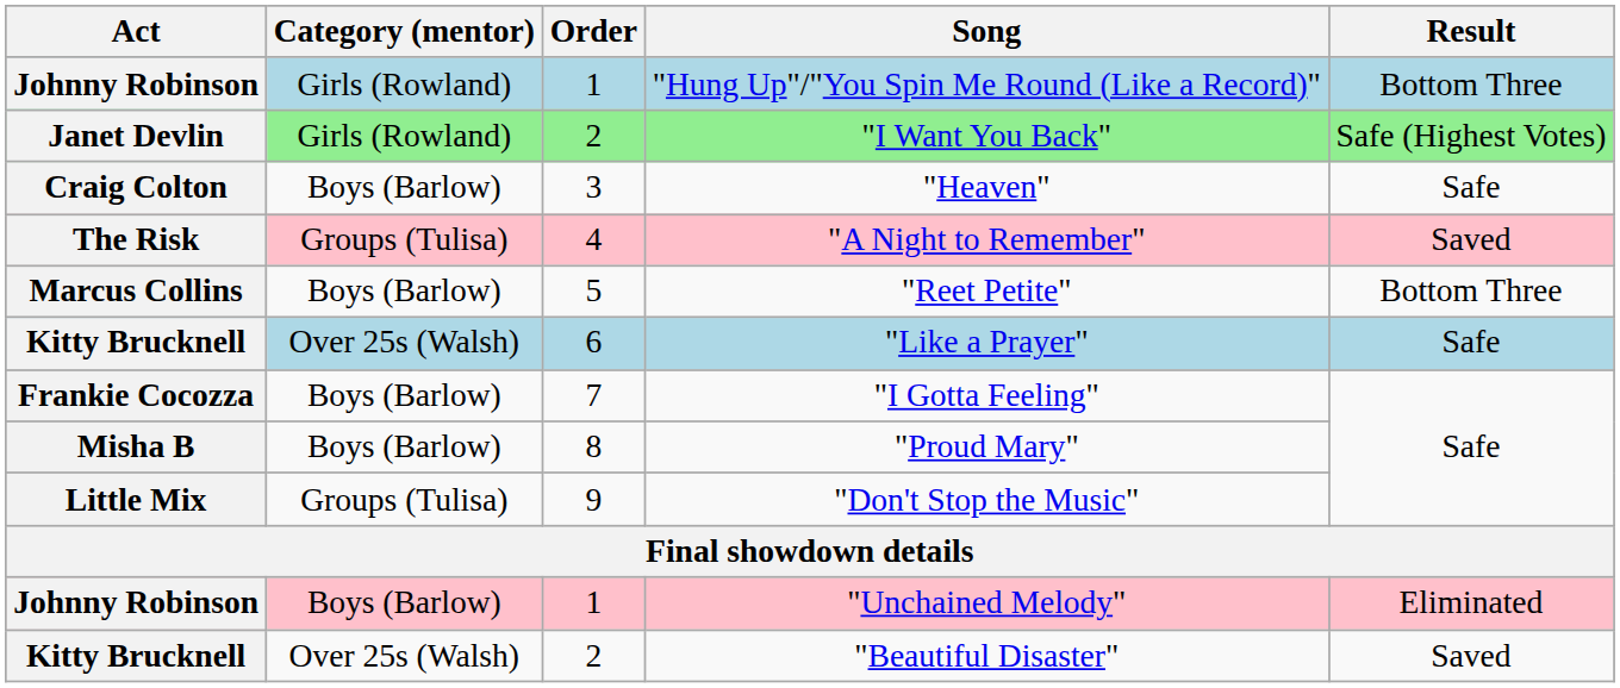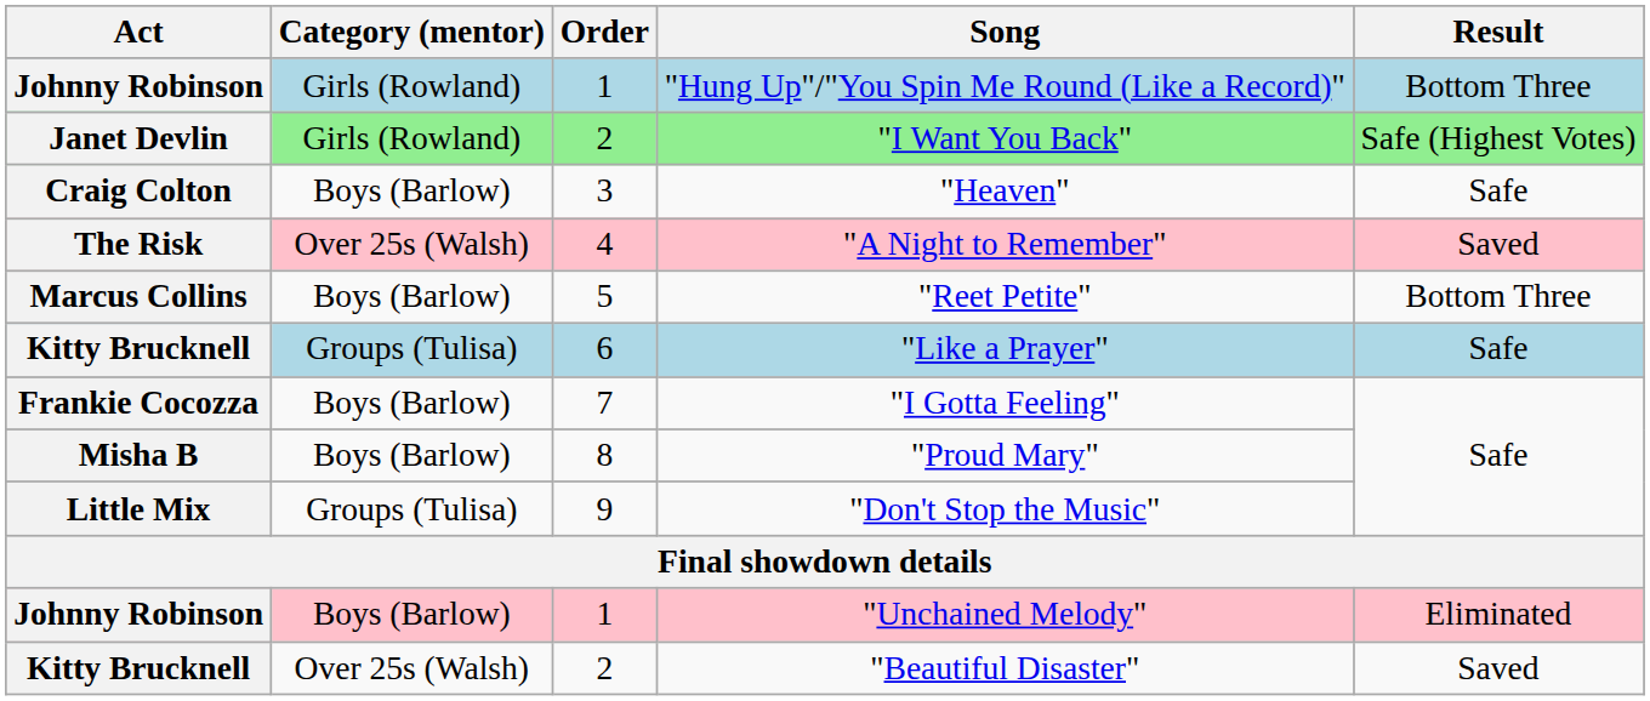"A Night to Remember" | Category (mentor): Groups (Tulisa) -> Over 25s (Walsh)
"Like a Prayer" | Category (mentor): Over 25s (Walsh) -> Groups (Tulisa)
